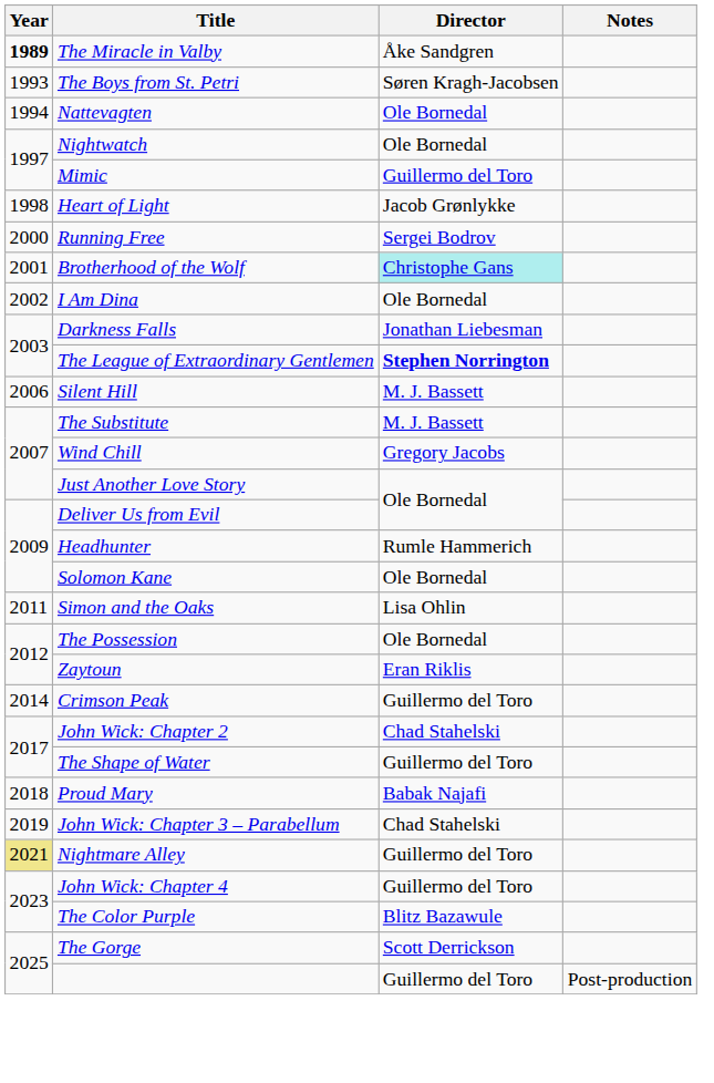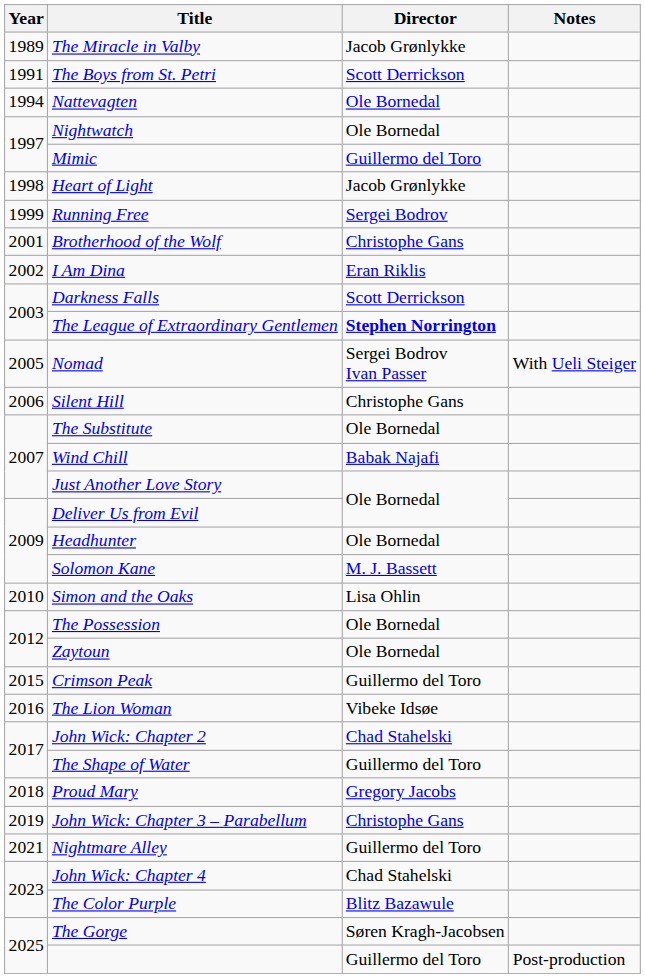The Miracle in Valby | Year: bold -> normal
The Miracle in Valby | Director: Åke Sandgren -> Jacob Grønlykke
The Boys from St. Petri | Year: 1993 -> 1991
The Boys from St. Petri | Director: Søren Kragh-Jacobsen -> Scott Derrickson
Running Free | Year: 2000 -> 1999
Brotherhood of the Wolf | Director: paleturquoise background -> no background
I Am Dina | Director: Ole Bornedal -> Eran Riklis
Darkness Falls | Director: Jonathan Liebesman -> Scott Derrickson
+ row: 2005 | Nomad | Sergei Bodrov Ivan Passer | With Ueli Steiger
Silent Hill | Director: M. J. Bassett -> Christophe Gans
The Substitute | Director: M. J. Bassett -> Ole Bornedal
Wind Chill | Director: Gregory Jacobs -> Babak Najafi
Headhunter | Director: Rumle Hammerich -> Ole Bornedal
Solomon Kane | Director: Ole Bornedal -> M. J. Bassett
Simon and the Oaks | Year: 2011 -> 2010
Zaytoun | Director: Eran Riklis -> Ole Bornedal
Crimson Peak | Year: 2014 -> 2015
+ row: 2016 | The Lion Woman | Vibeke Idsøe
Proud Mary | Director: Babak Najafi -> Gregory Jacobs
John Wick: Chapter 3 – Parabellum | Director: Chad Stahelski -> Christophe Gans
Nightmare Alley | Year: khaki background -> no background
John Wick: Chapter 4 | Director: Guillermo del Toro -> Chad Stahelski
The Gorge | Director: Scott Derrickson -> Søren Kragh-Jacobsen
